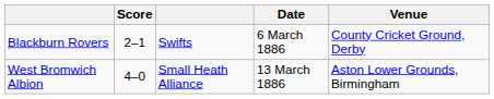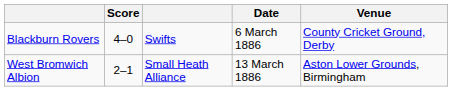Blackburn Rovers | Score: 2–1 -> 4–0
West Bromwich Albion | Score: 4–0 -> 2–1
